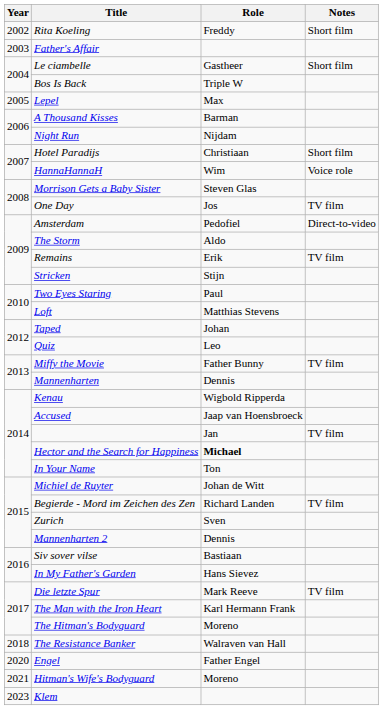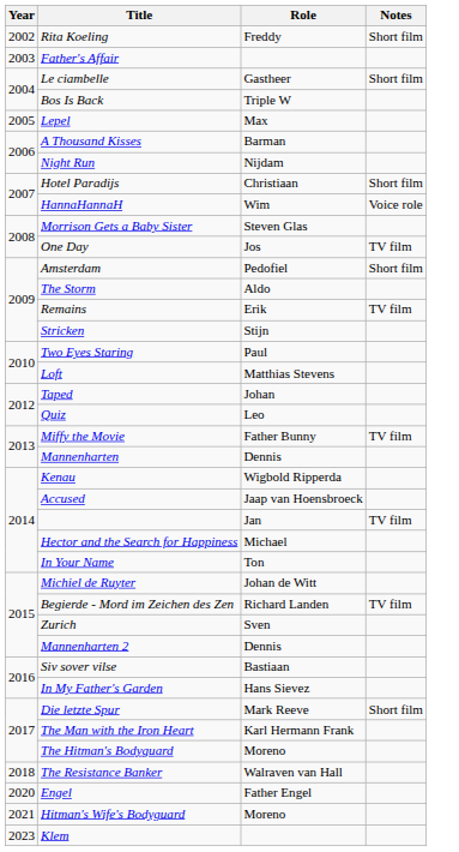Amsterdam | Notes: Direct-to-video -> Short film
Hector and the Search for Happiness | Role: bold -> normal
Die letzte Spur | Notes: TV film -> Short film
